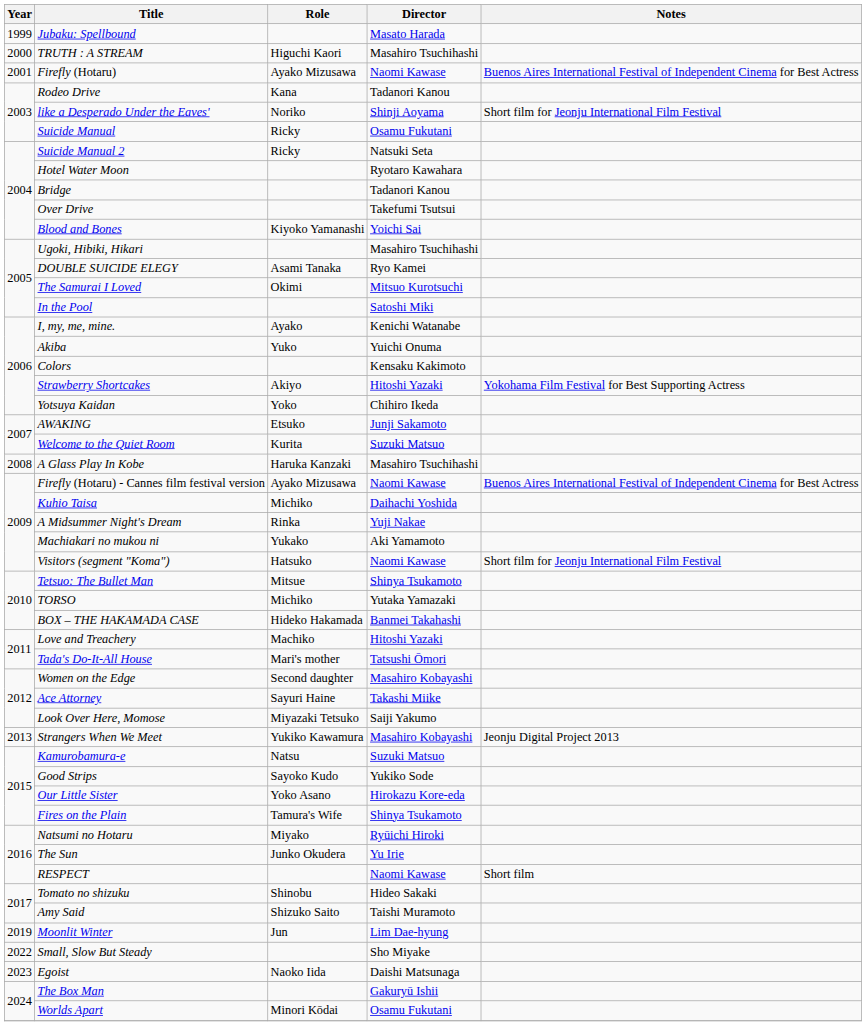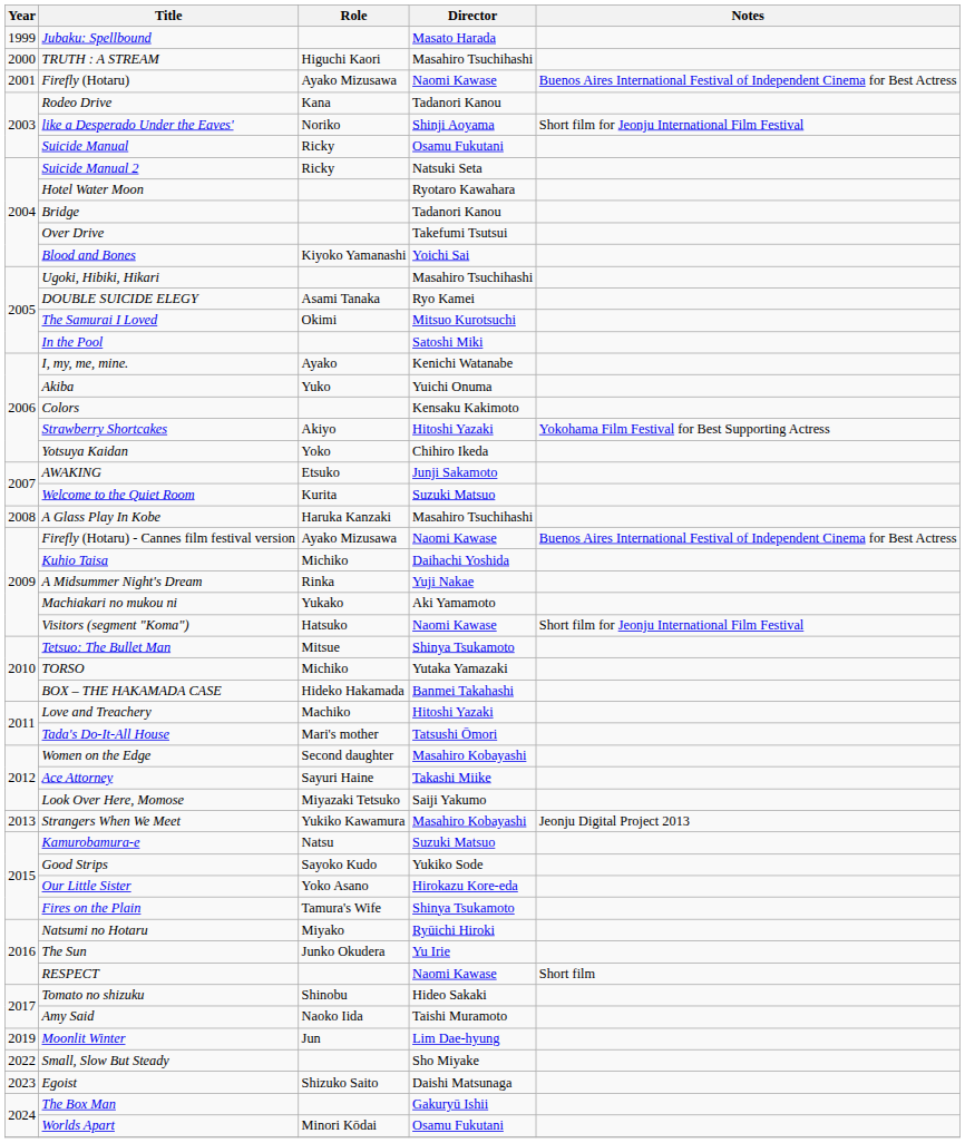Amy Said | Role: Shizuko Saito -> Naoko Iida
Egoist | Role: Naoko Iida -> Shizuko Saito
